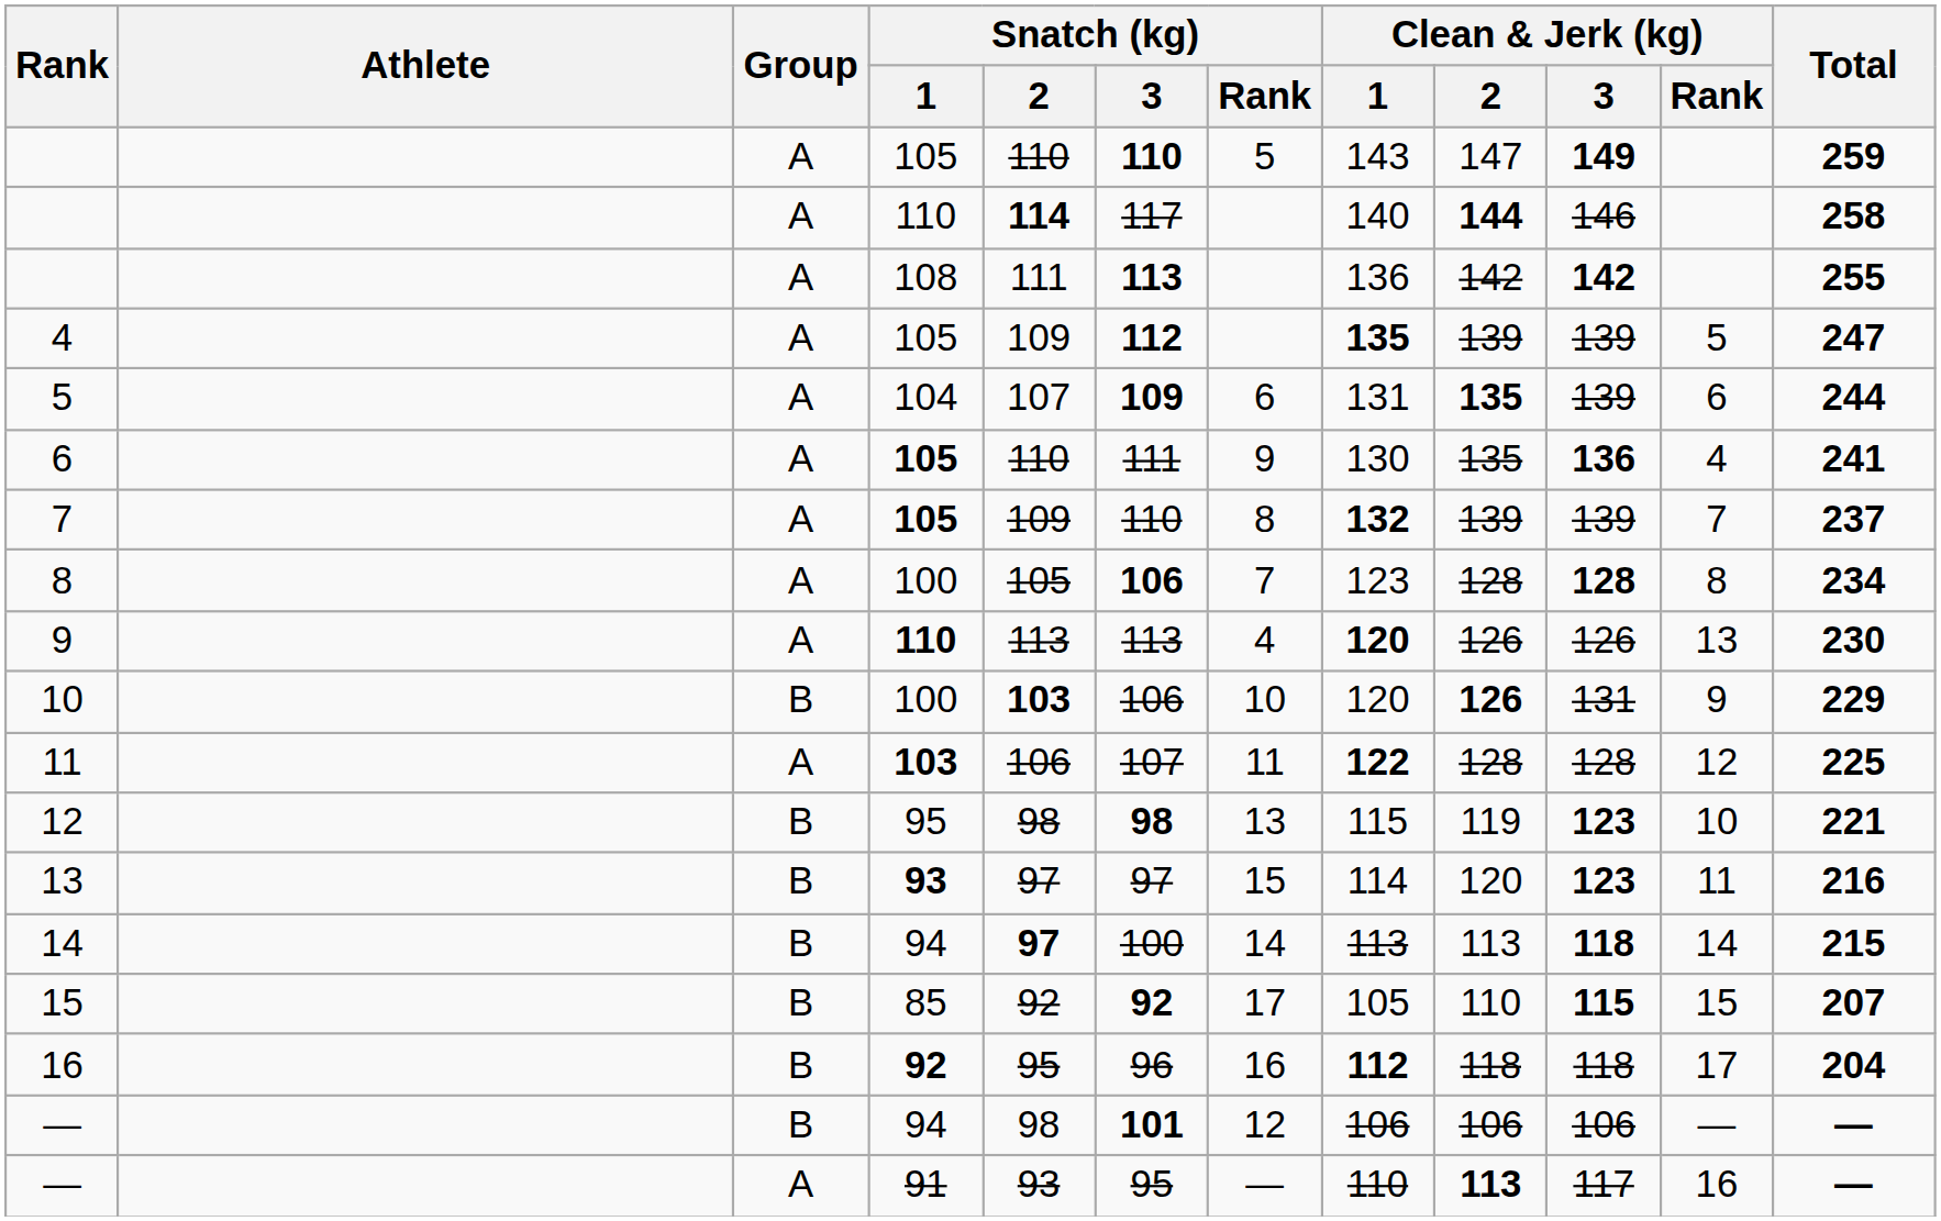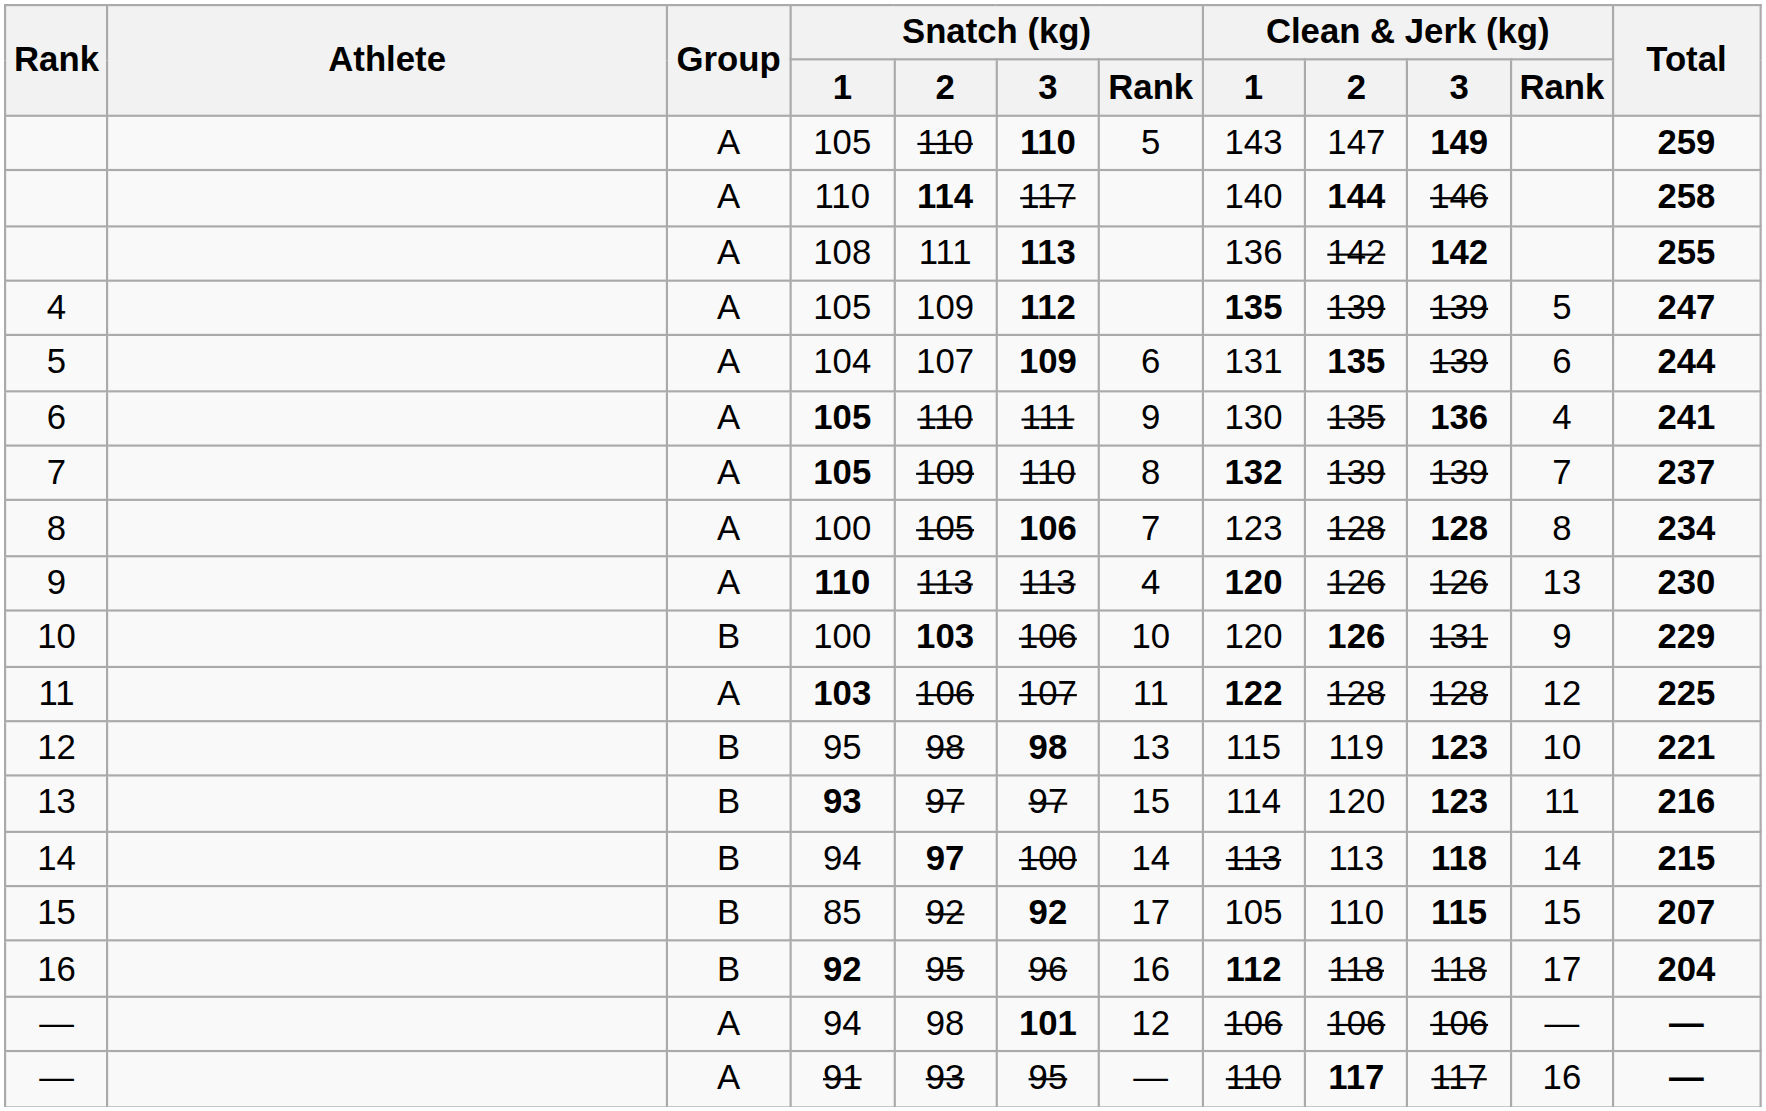— / 94 | Group: B -> A
— / 91 | Clean & Jerk (kg) / 2: 113 -> 117
